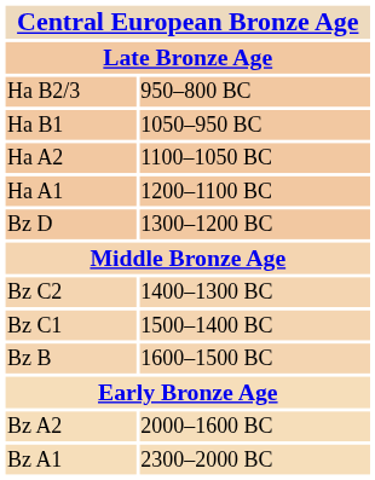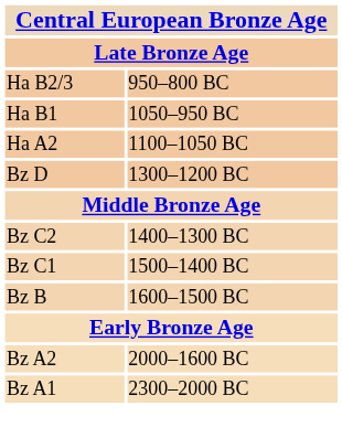- row: Ha A1 | 1200–1100 BC
